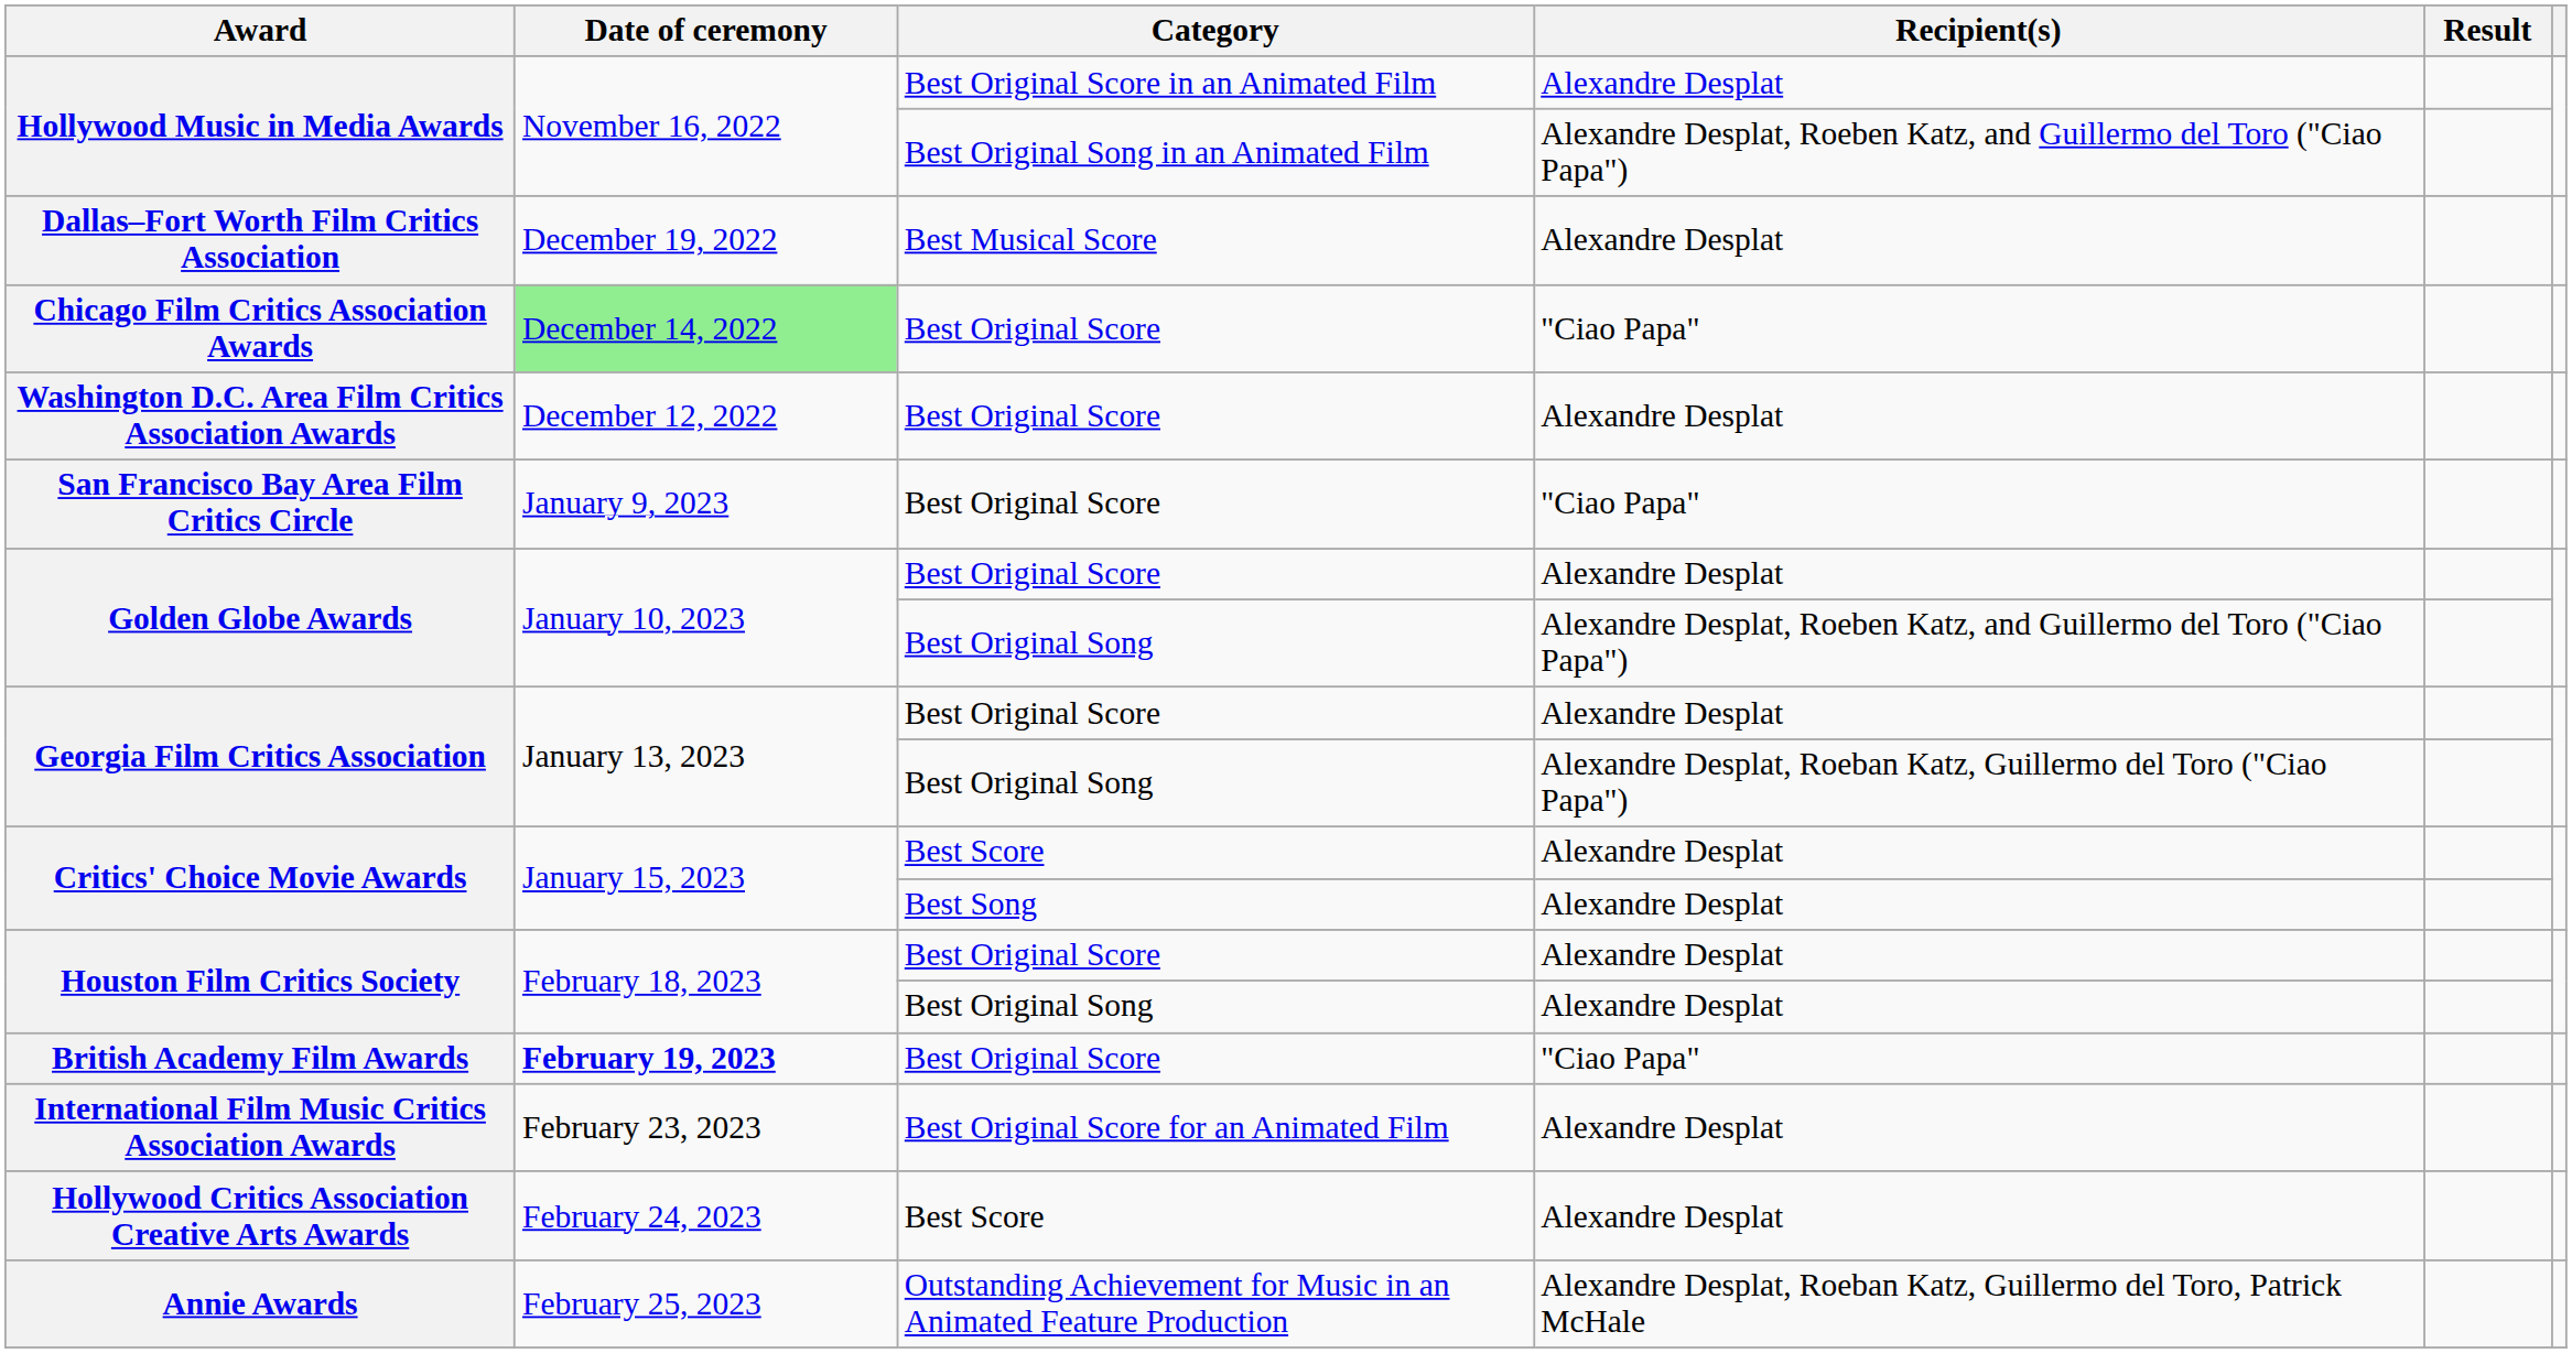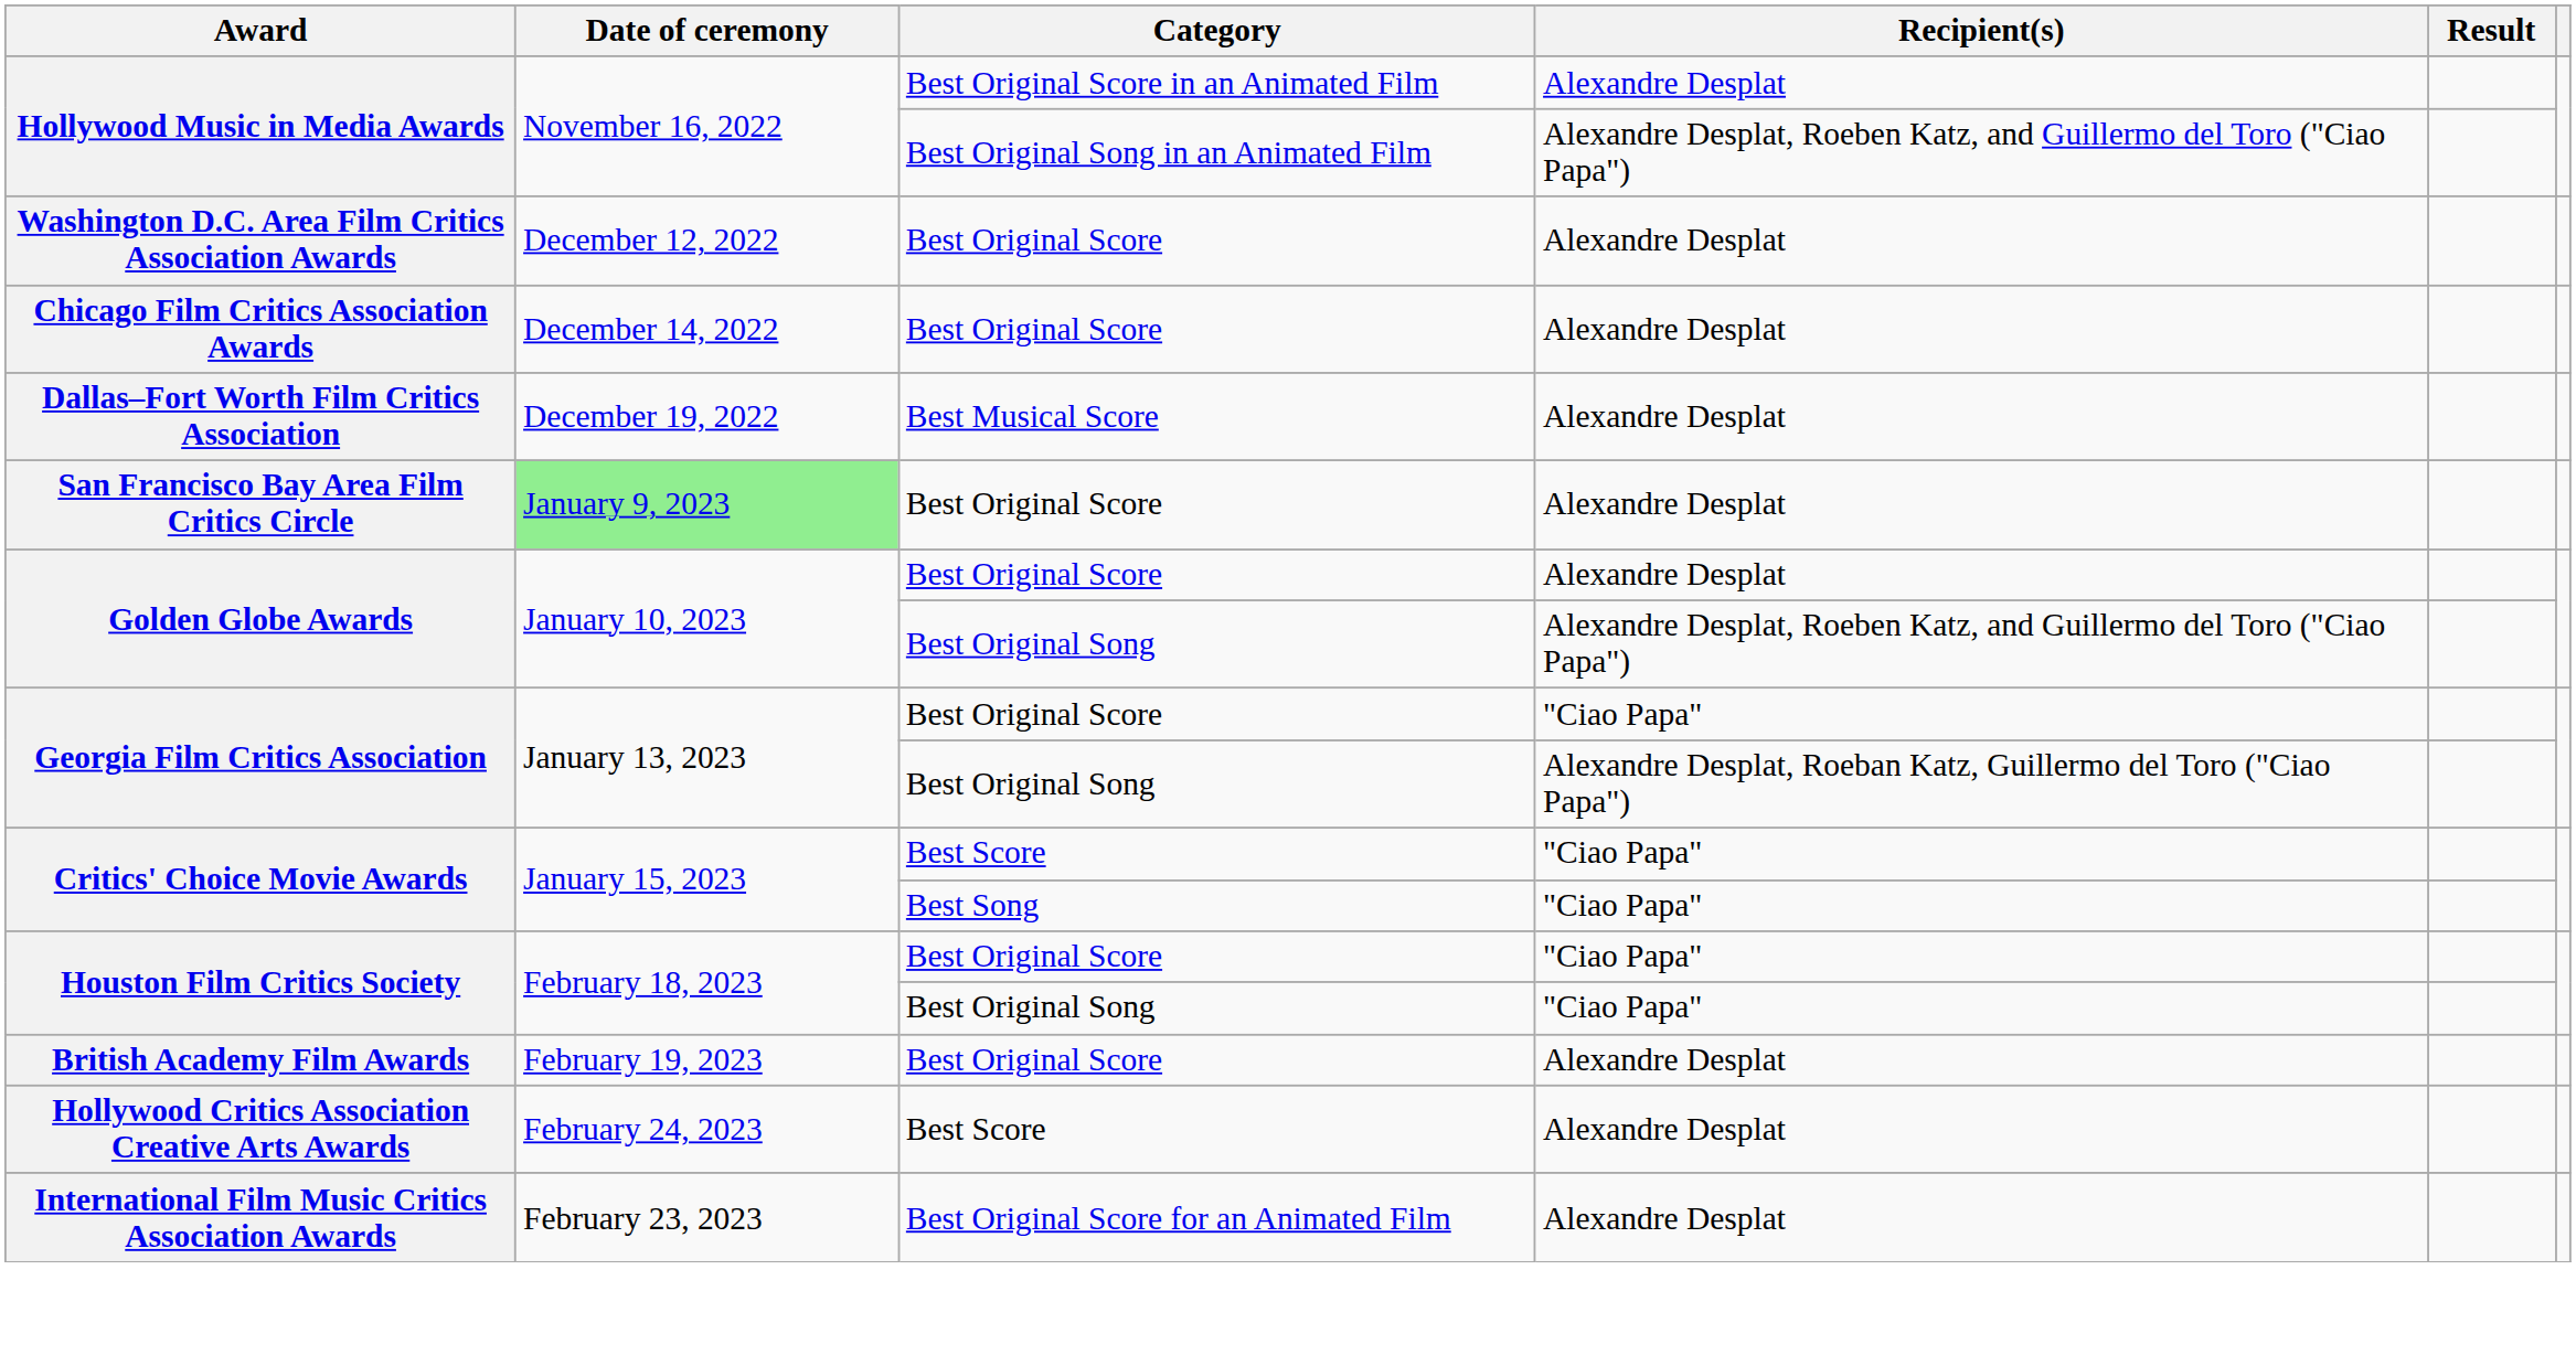rows swapped: Washington D.C. Area Film Critics Association Awards <-> Dallas–Fort Worth Film Critics Association
Chicago Film Critics Association Awards | Date of ceremony: lightgreen background -> no background
Chicago Film Critics Association Awards | Recipient(s): "Ciao Papa" -> Alexandre Desplat
San Francisco Bay Area Film Critics Circle | Date of ceremony: no background -> lightgreen background
San Francisco Bay Area Film Critics Circle | Recipient(s): "Ciao Papa" -> Alexandre Desplat
Georgia Film Critics Association / Best Original Score | Recipient(s): Alexandre Desplat -> "Ciao Papa"
Critics' Choice Movie Awards / Best Score | Recipient(s): Alexandre Desplat -> "Ciao Papa"
Critics' Choice Movie Awards / Best Song | Recipient(s): Alexandre Desplat -> "Ciao Papa"
Houston Film Critics Society / Best Original Score | Recipient(s): Alexandre Desplat -> "Ciao Papa"
Houston Film Critics Society / Best Original Song | Recipient(s): Alexandre Desplat -> "Ciao Papa"
British Academy Film Awards | Date of ceremony: bold -> normal
British Academy Film Awards | Recipient(s): "Ciao Papa" -> Alexandre Desplat
rows swapped: International Film Music Critics Association Awards <-> Hollywood Critics Association Creative Arts Awards
- row: Annie Awards | February 25, 2023 | Outstanding Achievement for Music in an Animated Feature Production | Alexandre Desplat, Roeban Katz, Guillermo del Toro, Patrick McHale
